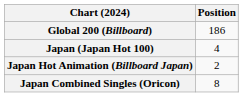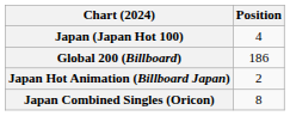rows swapped: Global 200 (Billboard) <-> Japan (Japan Hot 100)
